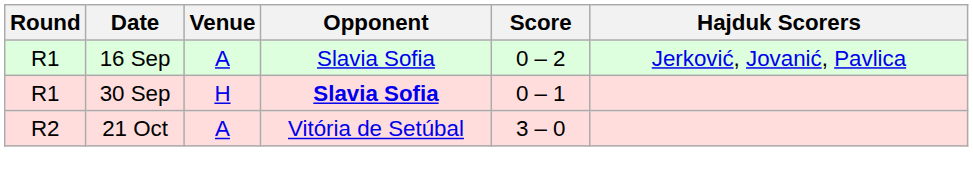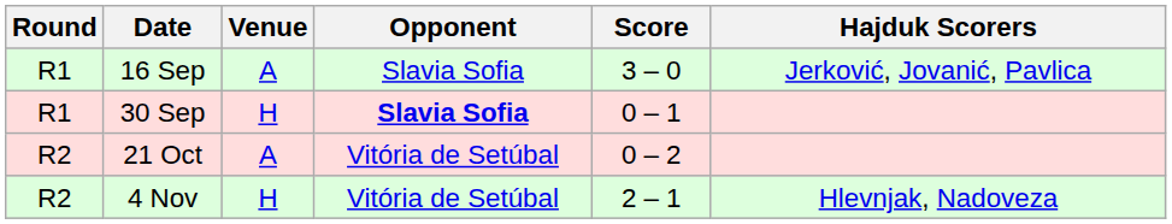16 Sep | Score: 0 – 2 -> 3 – 0
21 Oct | Score: 3 – 0 -> 0 – 2
+ row: R2 | 4 Nov | H | Vitória de Setúbal | 2 – 1 | Hlevnjak, Nadoveza
